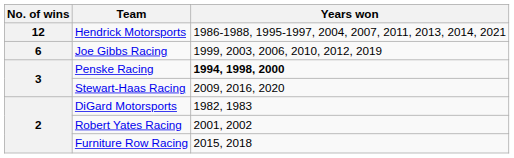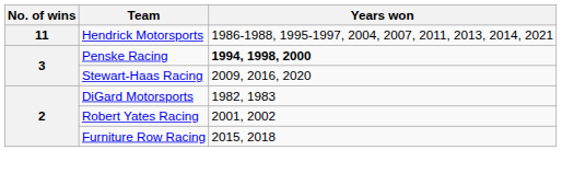Hendrick Motorsports | No. of wins: 12 -> 11
- row: 6 | Joe Gibbs Racing | 1999, 2003, 2006, 2010, 2012, 2019
